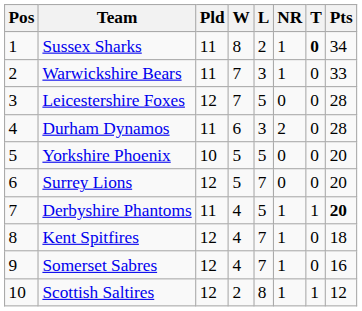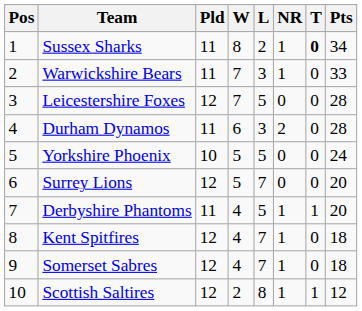Yorkshire Phoenix | Pts: 20 -> 24
Derbyshire Phantoms | Pts: bold -> normal
Somerset Sabres | Pts: 16 -> 18
